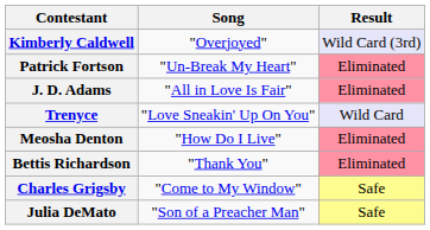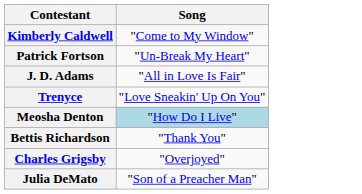- column: Result | Wild Card (3rd) | Eliminated | Eliminated | Wild Card | Eliminated | Eliminated | Safe | Safe
Kimberly Caldwell | Song: "Overjoyed" -> "Come to My Window"
Meosha Denton | Song: no background -> lightblue background
Charles Grigsby | Song: "Come to My Window" -> "Overjoyed"
